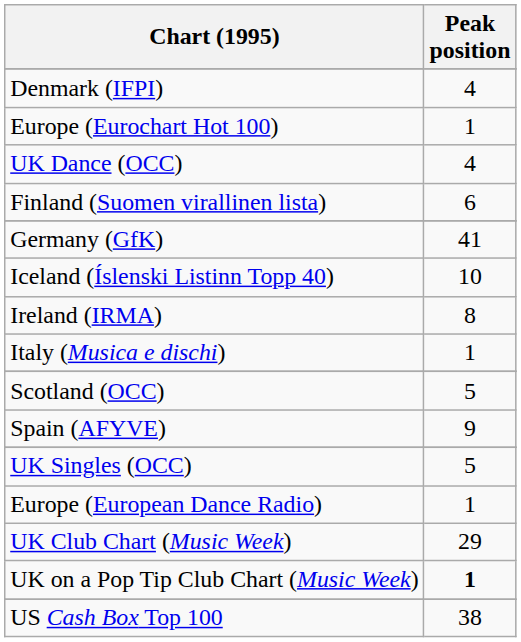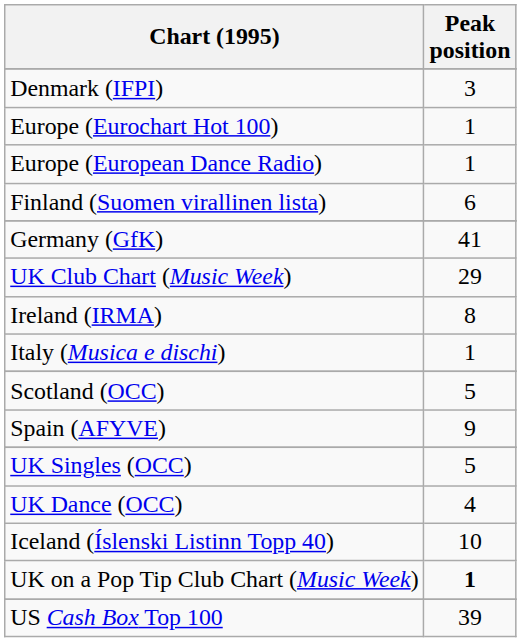Denmark (IFPI) | Peak position: 4 -> 3
rows swapped: Europe (European Dance Radio) <-> UK Dance (OCC)
rows swapped: Iceland (Íslenski Listinn Topp 40) <-> UK Club Chart (Music Week)
US Cash Box Top 100 | Peak position: 38 -> 39
